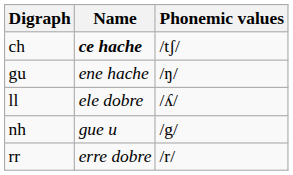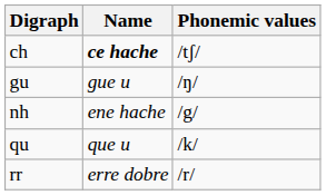gu | Name: ene hache -> gue u
- row: ll | ele dobre | /ʎ/
nh | Name: gue u -> ene hache
+ row: qu | que u | /k/
